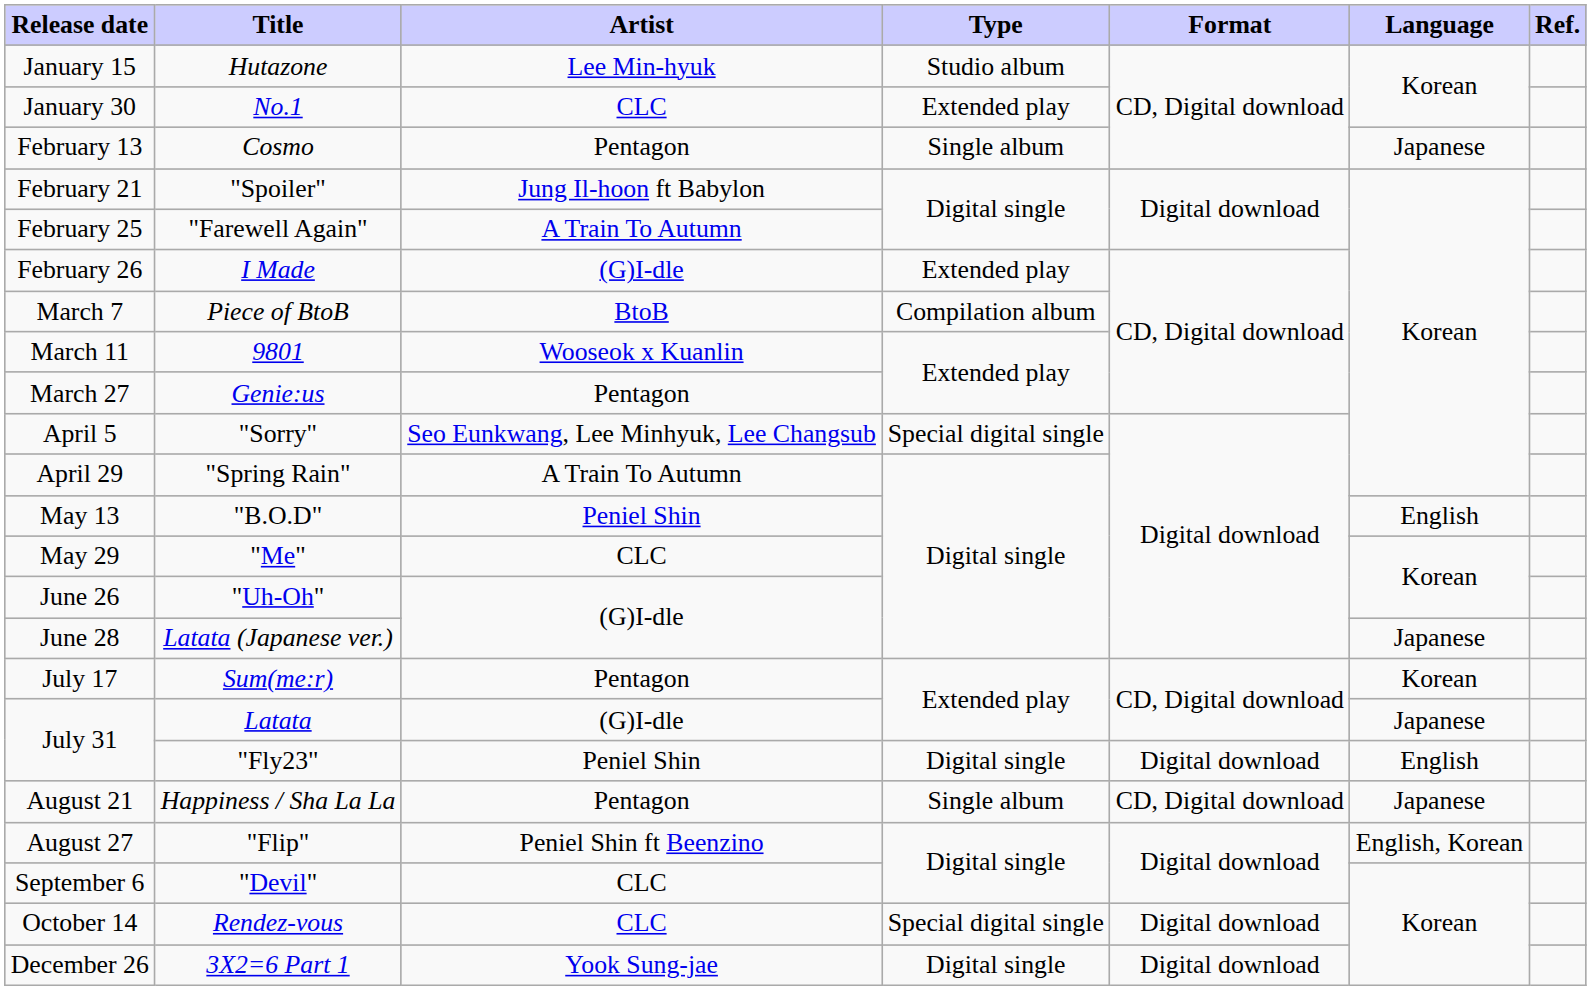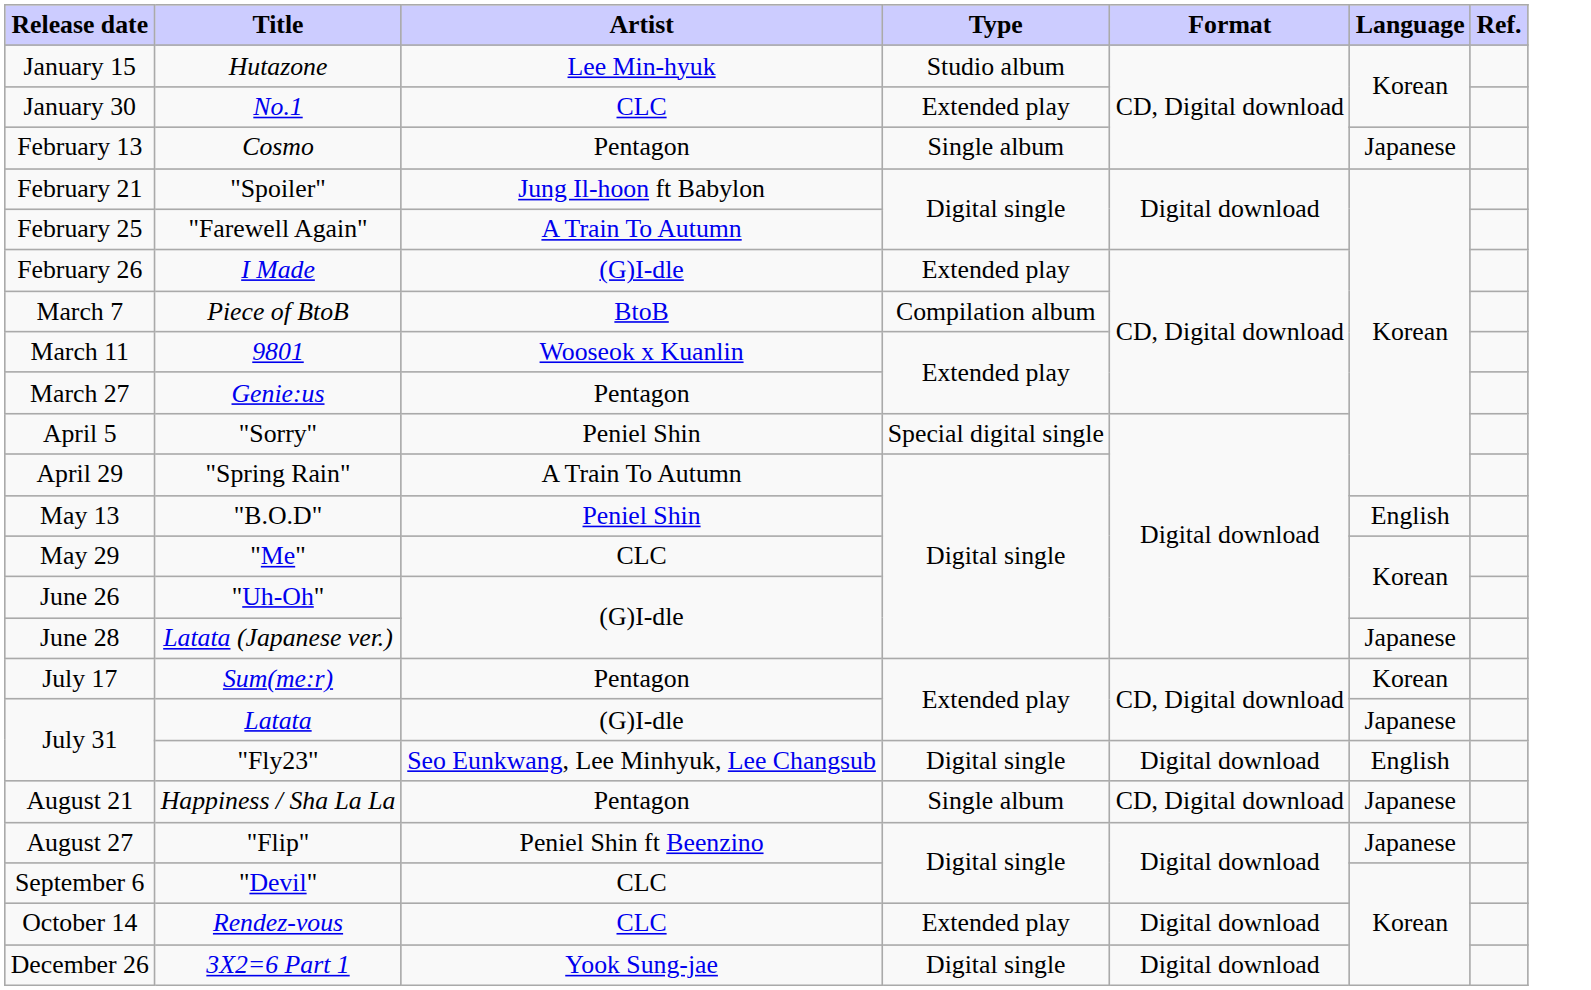"Sorry" | Artist: Seo Eunkwang, Lee Minhyuk, Lee Changsub -> Peniel Shin
"Fly23" | Artist: Peniel Shin -> Seo Eunkwang, Lee Minhyuk, Lee Changsub
"Flip" | Language: English, Korean -> Japanese
Rendez-vous | Type: Special digital single -> Extended play
